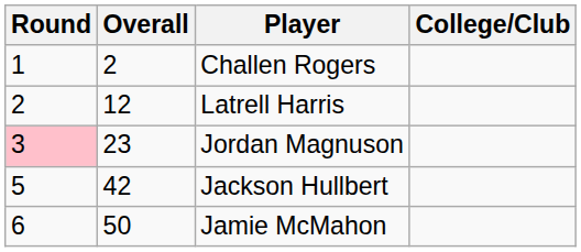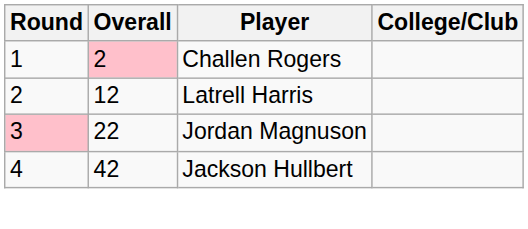Challen Rogers | Overall: no background -> pink background
Jordan Magnuson | Overall: 23 -> 22
Jackson Hullbert | Round: 5 -> 4
- row: 6 | 50 | Jamie McMahon
